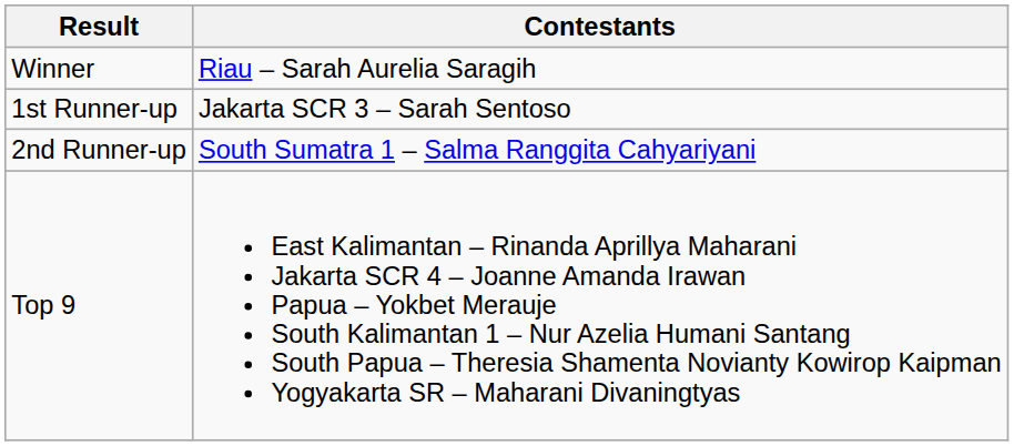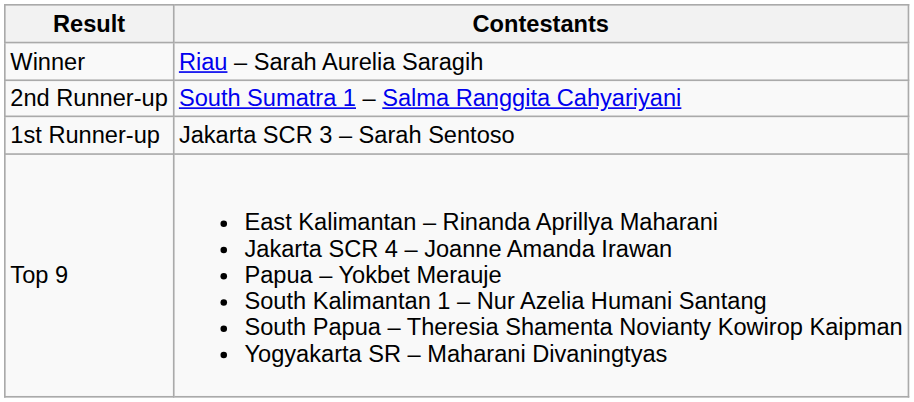rows swapped: 1st Runner-up <-> 2nd Runner-up
